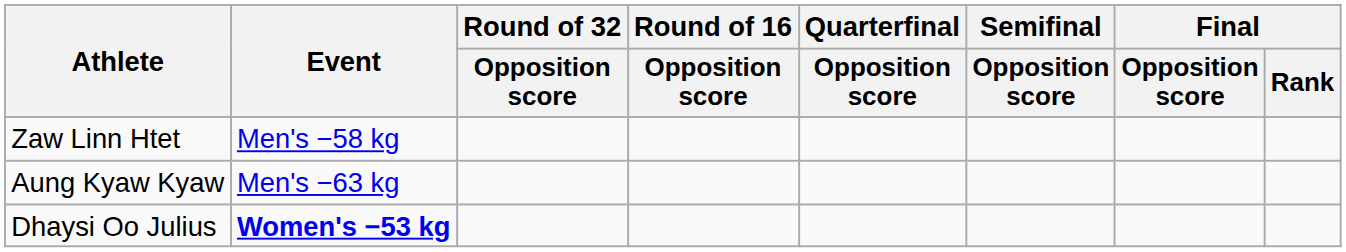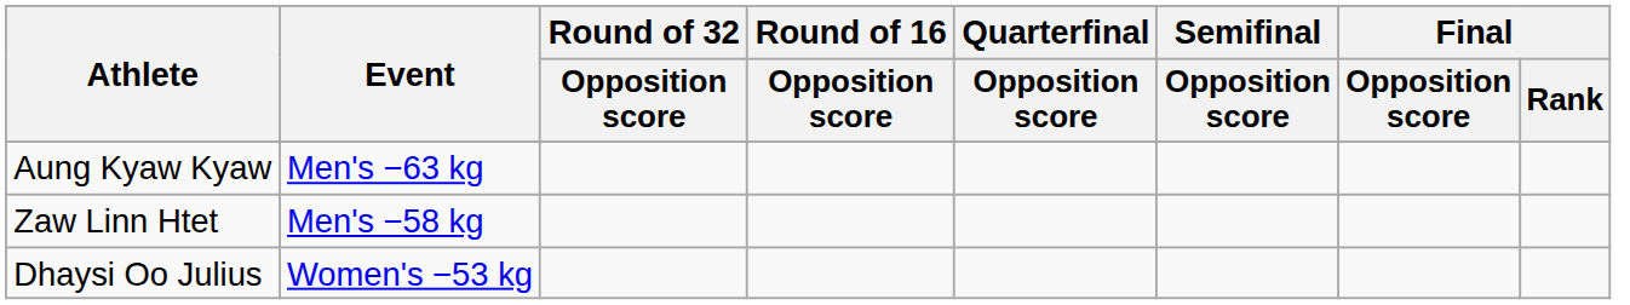rows swapped: Zaw Linn Htet <-> Aung Kyaw Kyaw
Dhaysi Oo Julius | Event: bold -> normal
